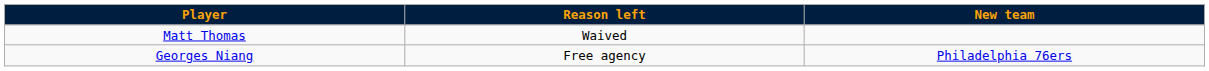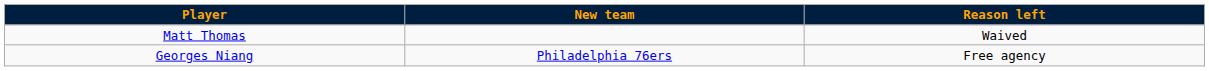columns swapped: Reason left <-> New team
